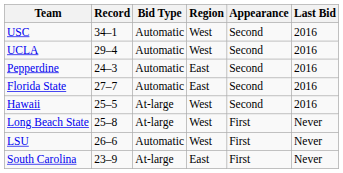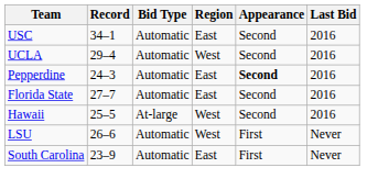USC | Region: West -> East
Pepperdine | Appearance: normal -> bold
- row: Long Beach State | 25–8 | At-large | West | First | Never
South Carolina | Bid Type: At-large -> Automatic
